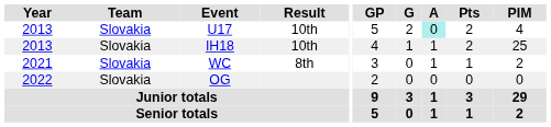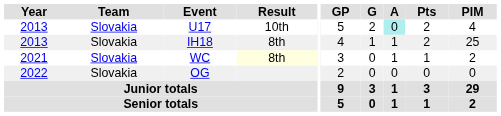IH18 | Result: 10th -> 8th
WC | Result: no background -> lightyellow background
